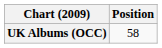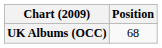UK Albums (OCC) | Position: 58 -> 68
